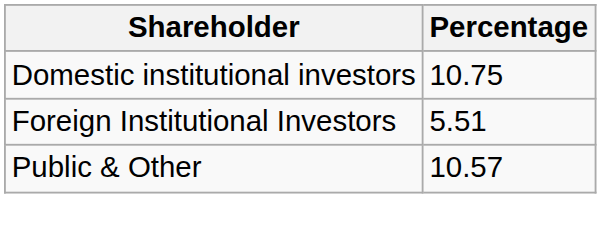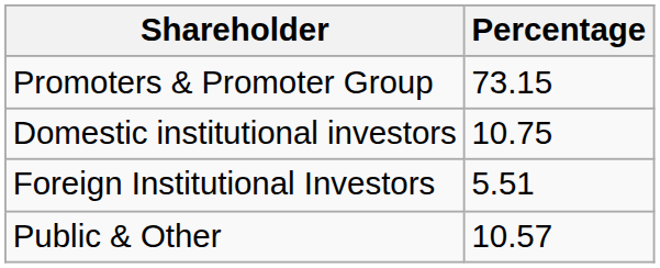+ row: Promoters & Promoter Group | 73.15
